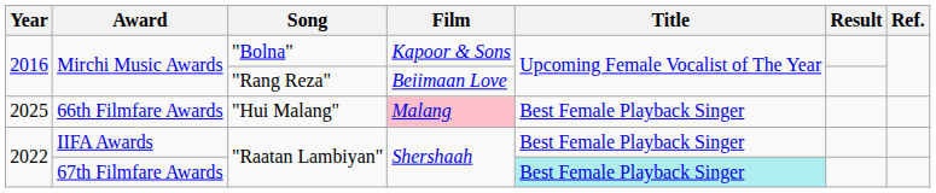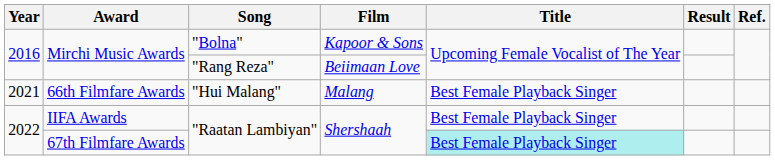66th Filmfare Awards | Year: 2025 -> 2021
66th Filmfare Awards | Film: pink background -> no background
